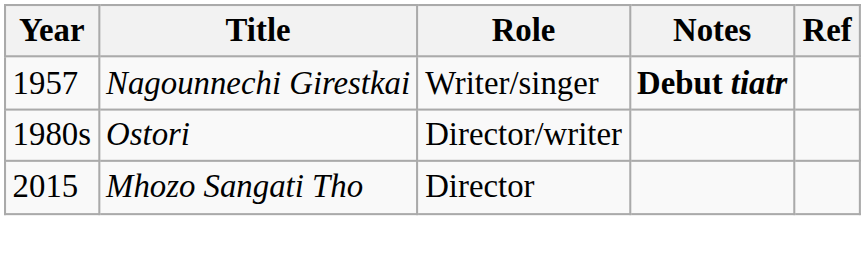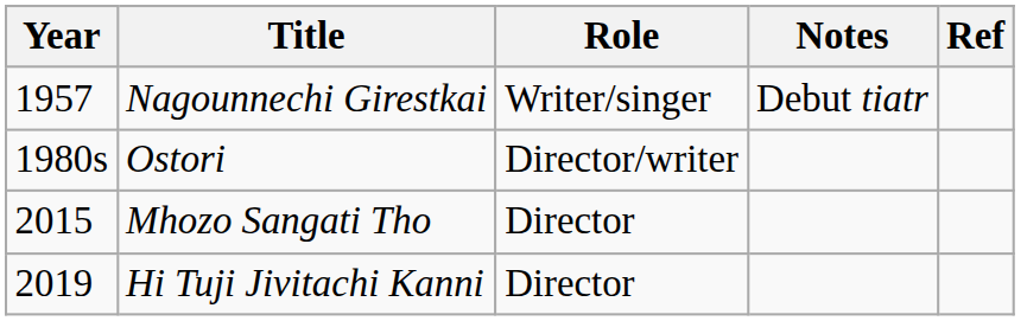Nagounnechi Girestkai | Notes: bold -> normal
+ row: 2019 | Hi Tuji Jivitachi Kanni | Director
